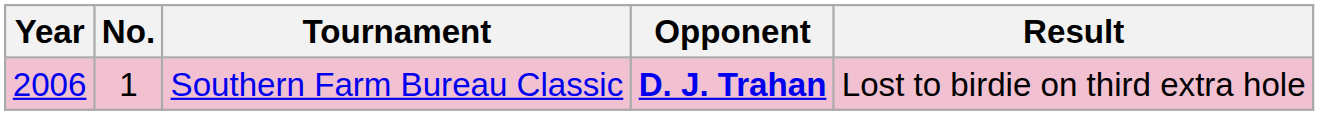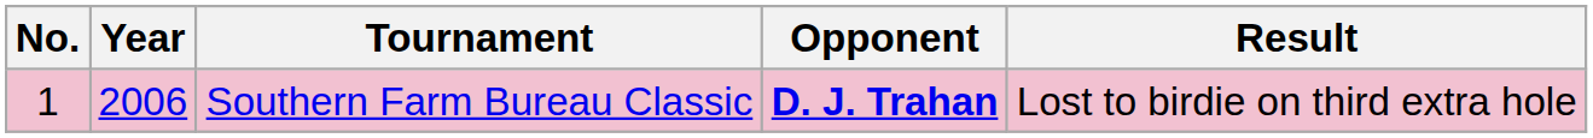columns swapped: No. <-> Year
